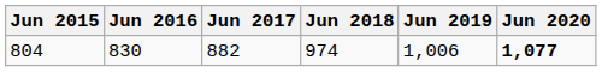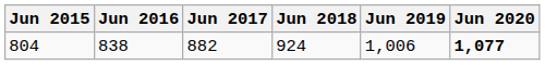804 | Jun 2016: 830 -> 838
804 | Jun 2018: 974 -> 924
